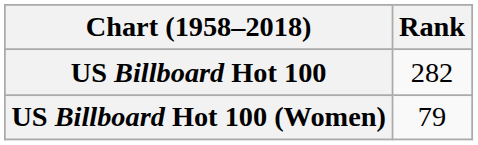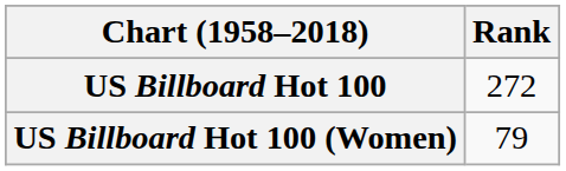US Billboard Hot 100 | Rank: 282 -> 272
